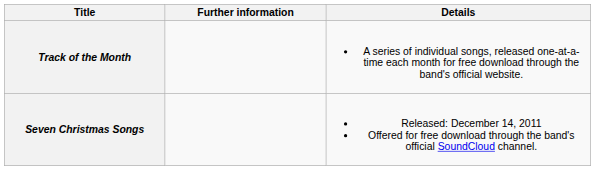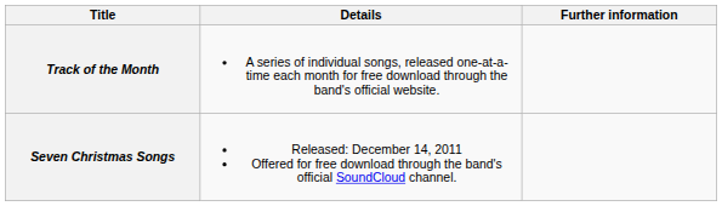columns swapped: Details <-> Further information
